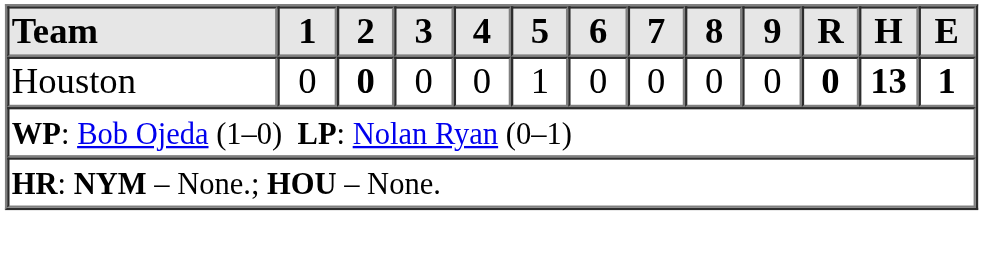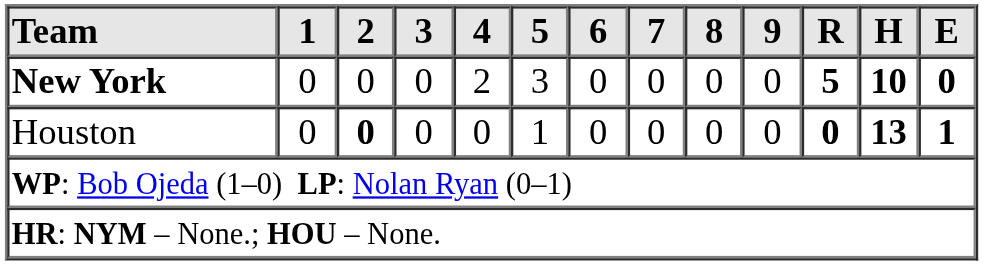+ row: New York | 0 | 0 | 0 | 2 | 3 | 0 | 0 | 0 | 0 | 5 | 10 | 0
